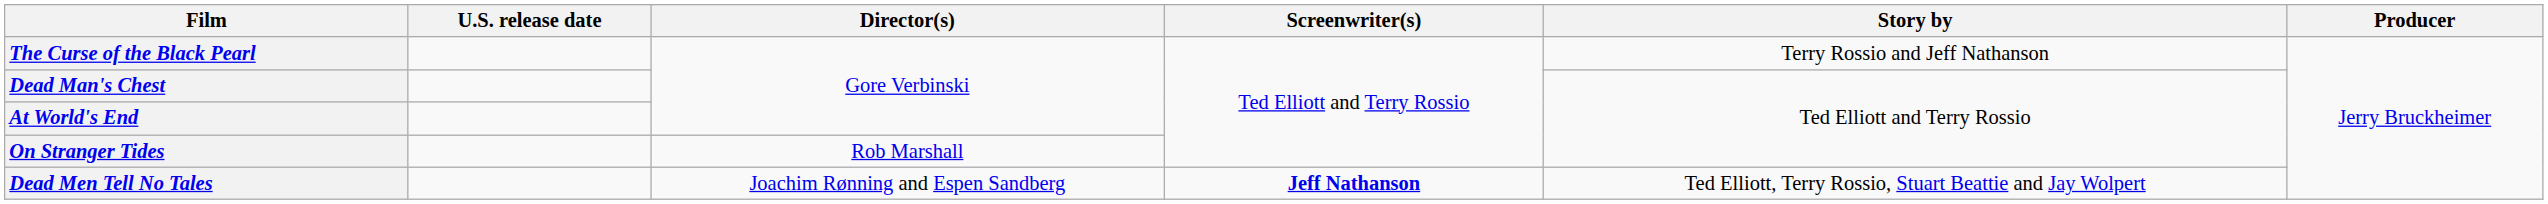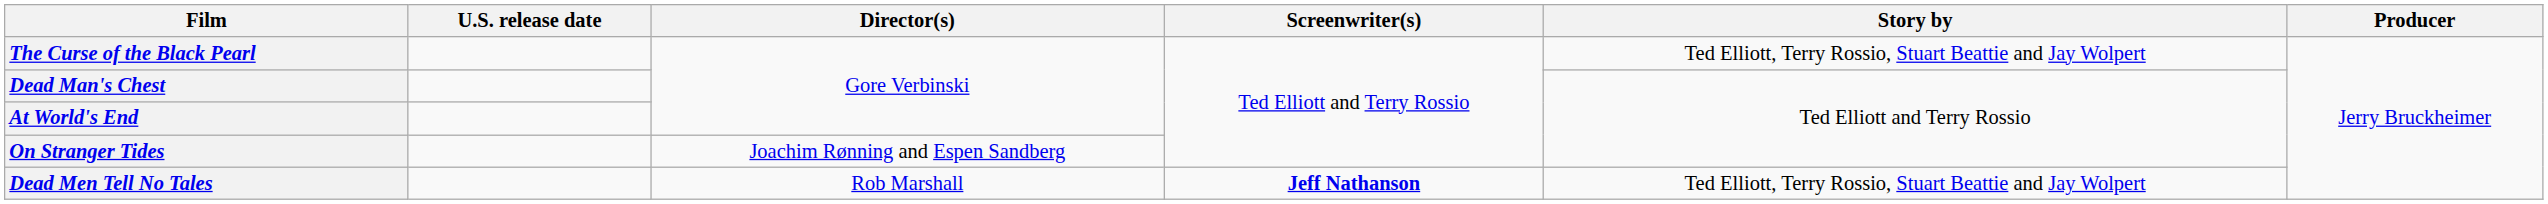The Curse of the Black Pearl | Story by: Terry Rossio and Jeff Nathanson -> Ted Elliott, Terry Rossio, Stuart Beattie and Jay Wolpert
On Stranger Tides | Director(s): Rob Marshall -> Joachim Rønning and Espen Sandberg
Dead Men Tell No Tales | Director(s): Joachim Rønning and Espen Sandberg -> Rob Marshall
